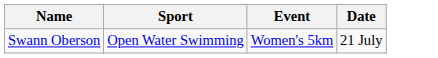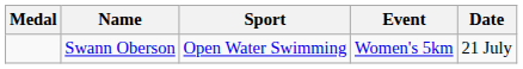+ column: Medal
